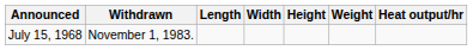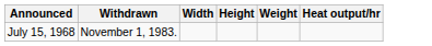- column: Length
